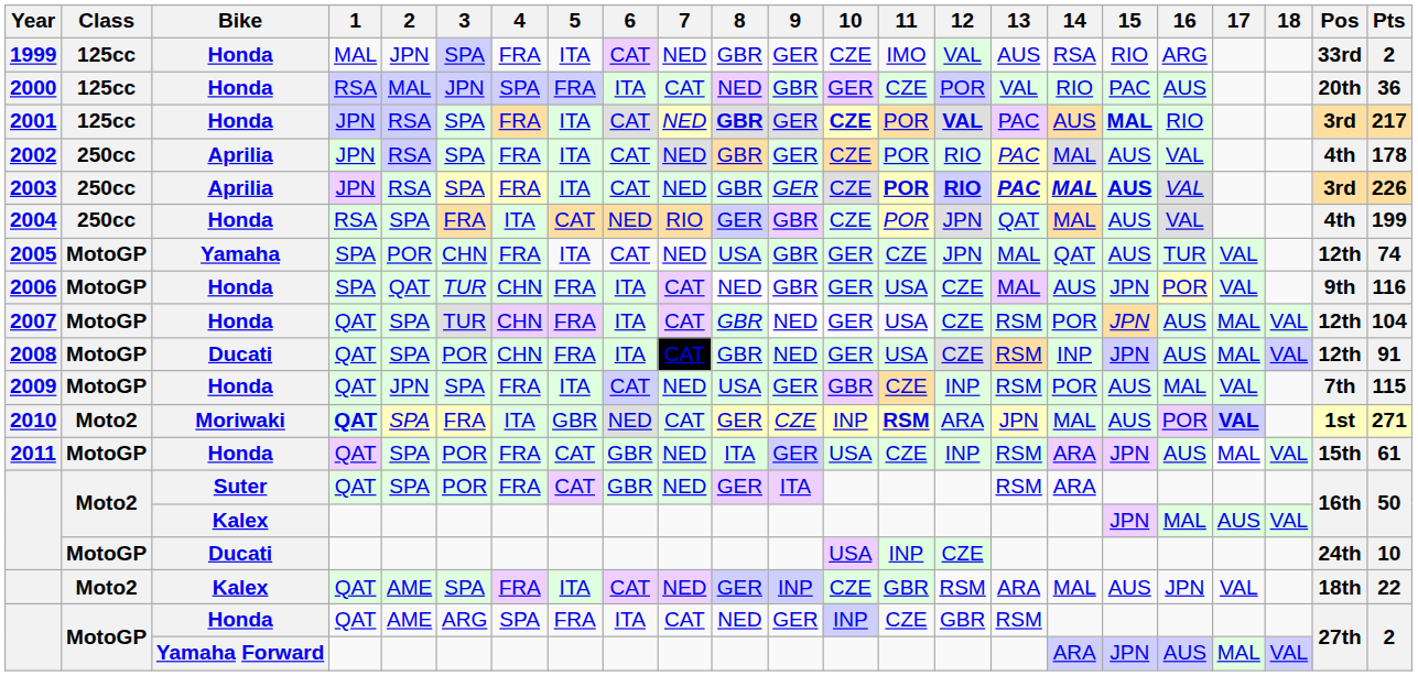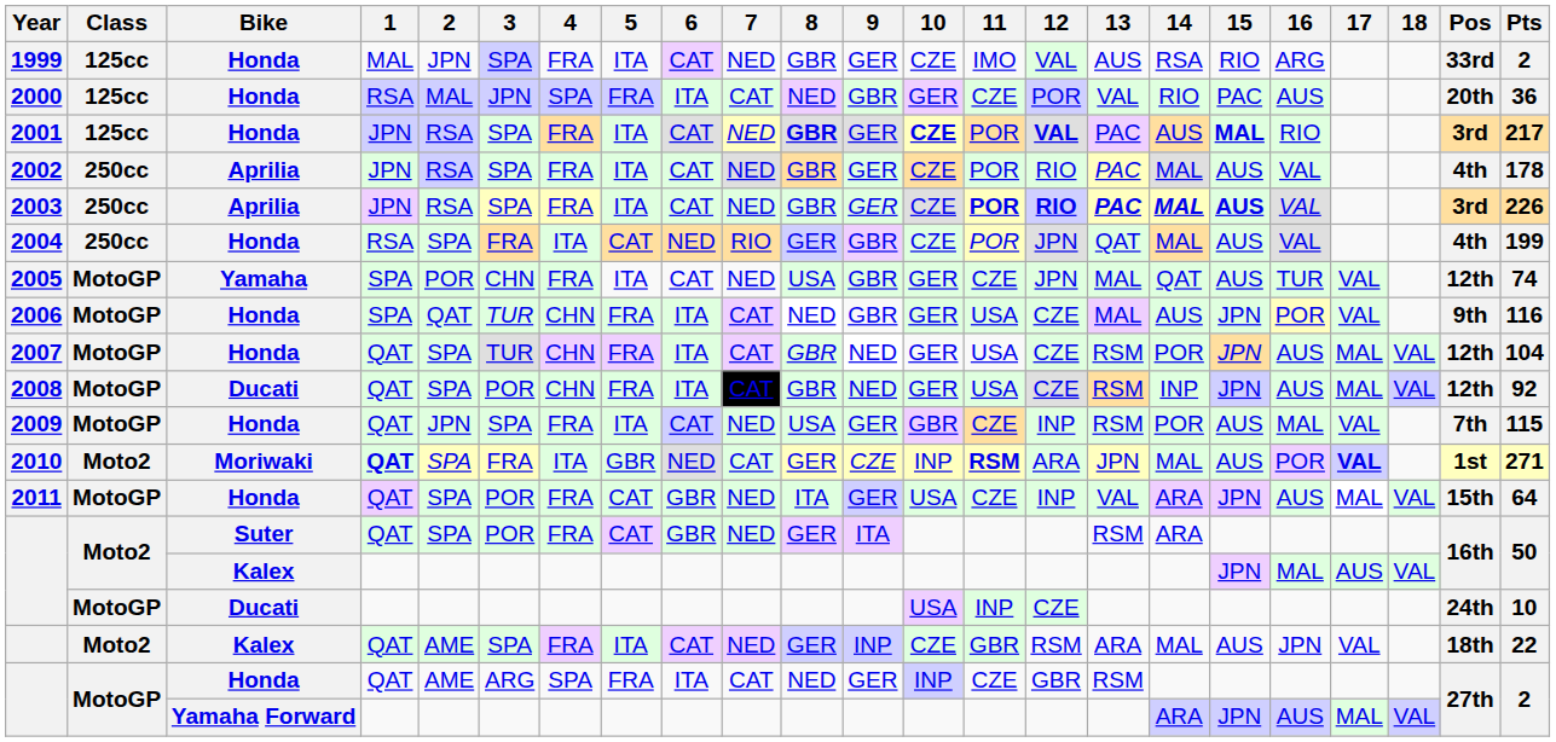2008 | Pts: 91 -> 92
2011 | 13: RSM -> VAL
2011 | Pts: 61 -> 64
